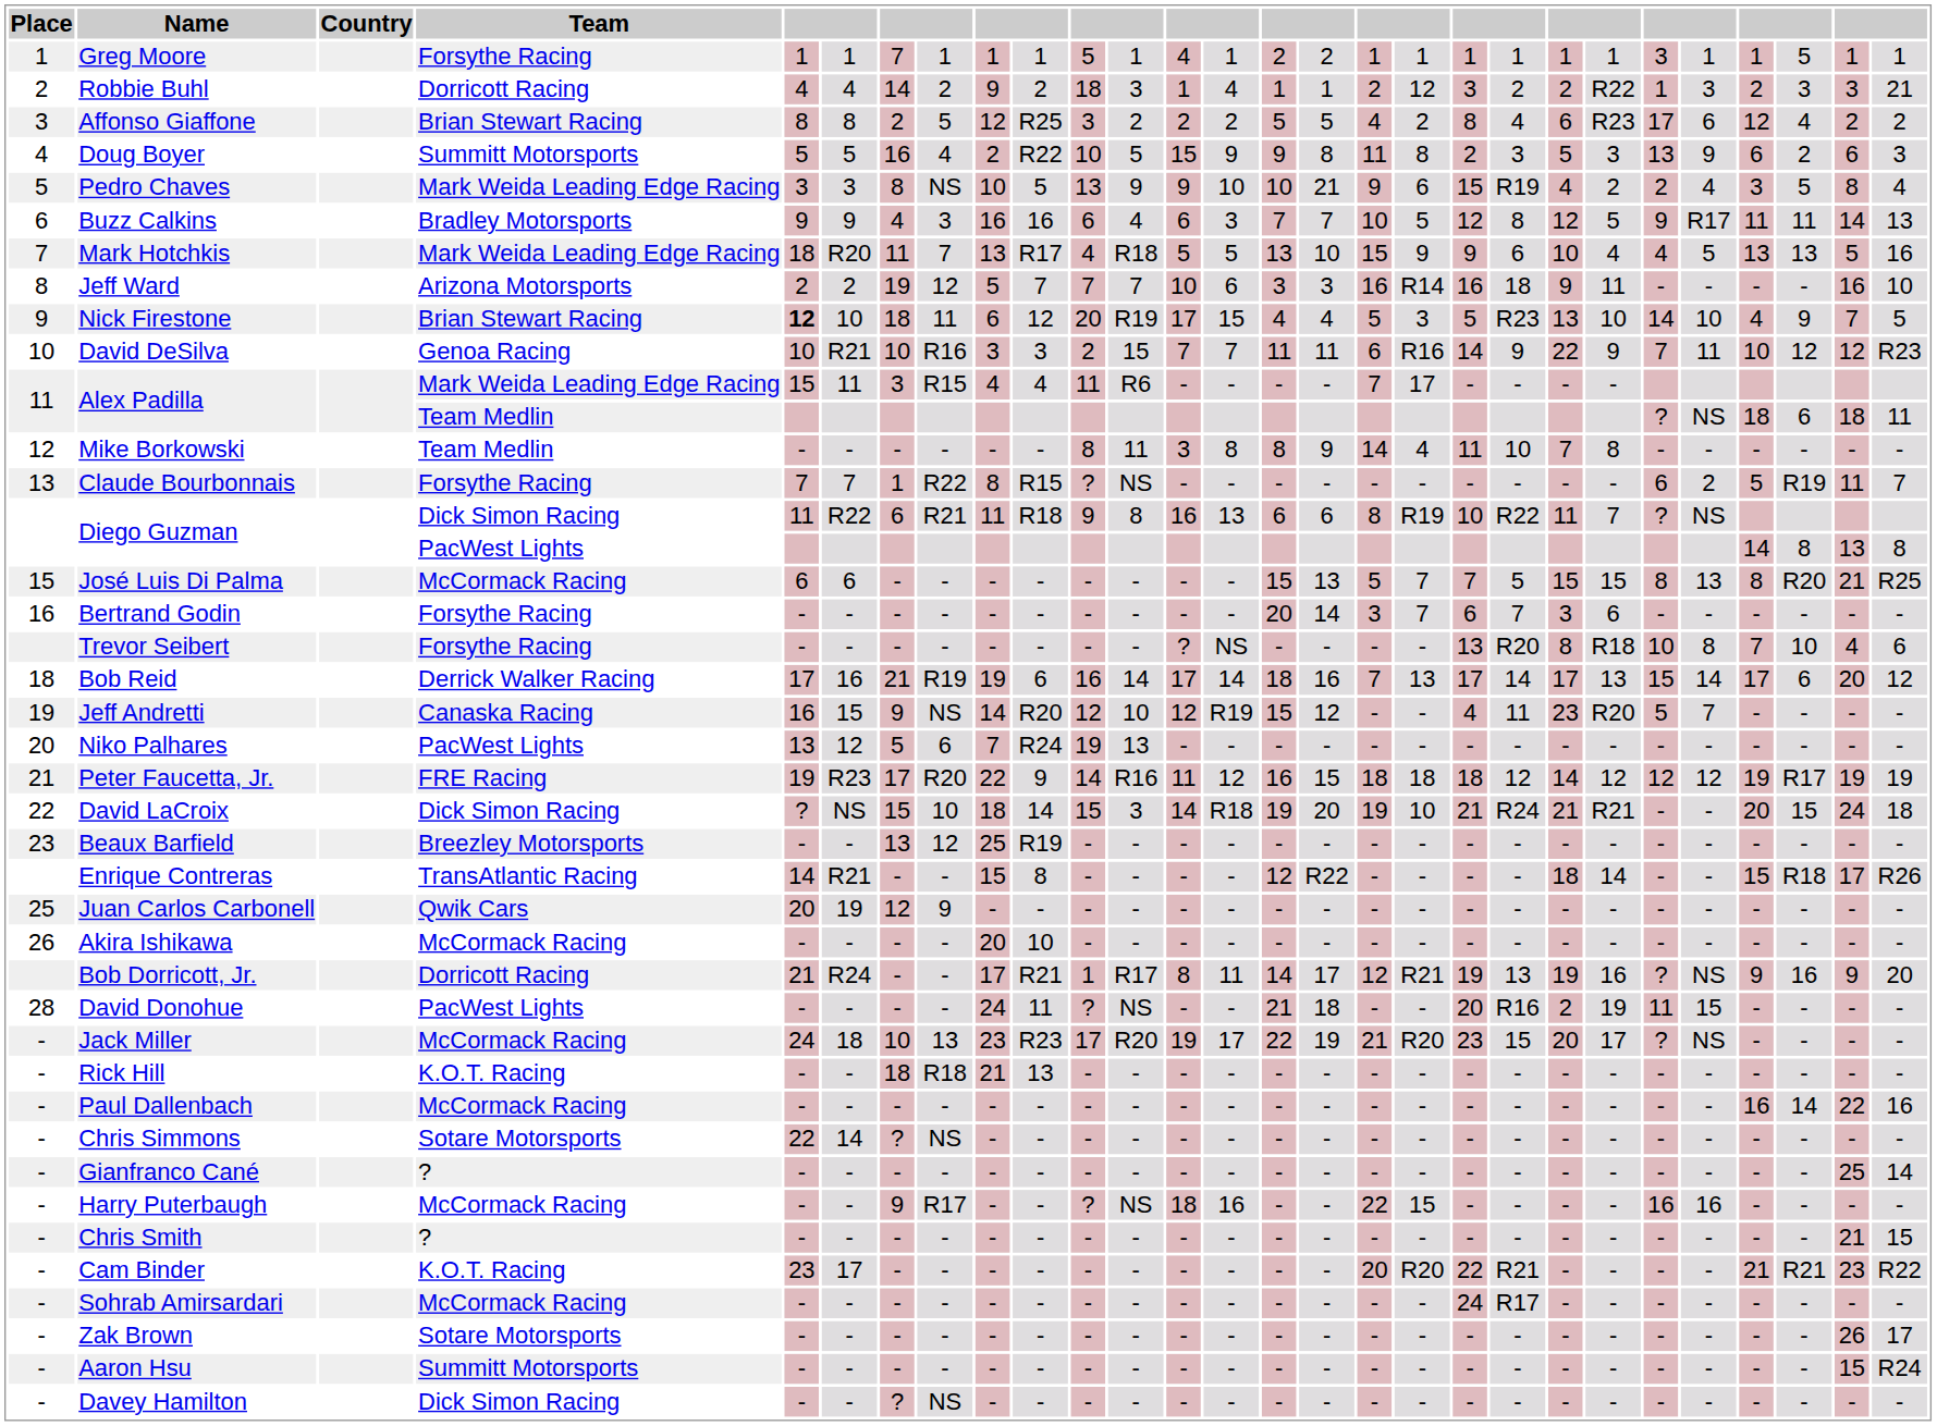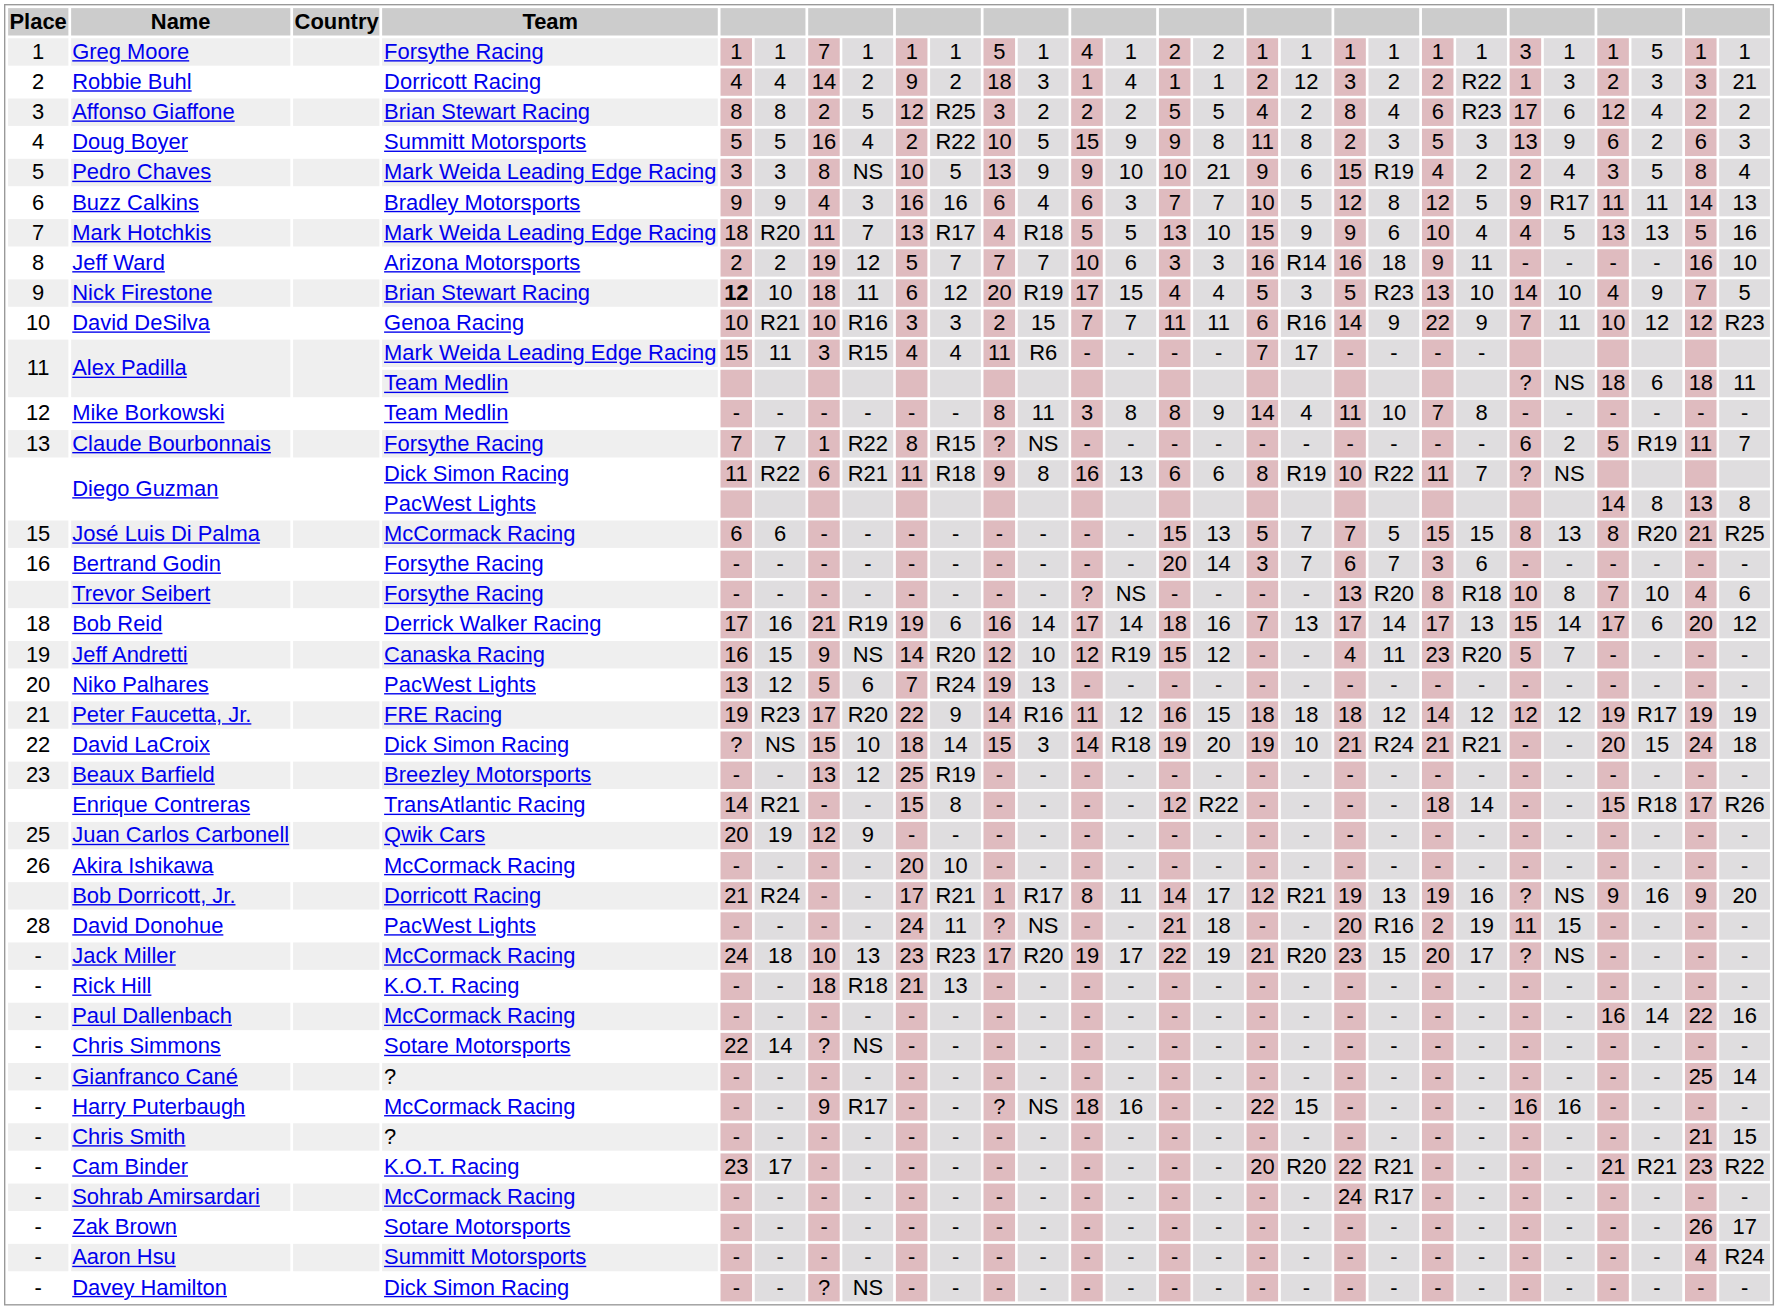Aaron Hsu | column 27: 15 -> 4
